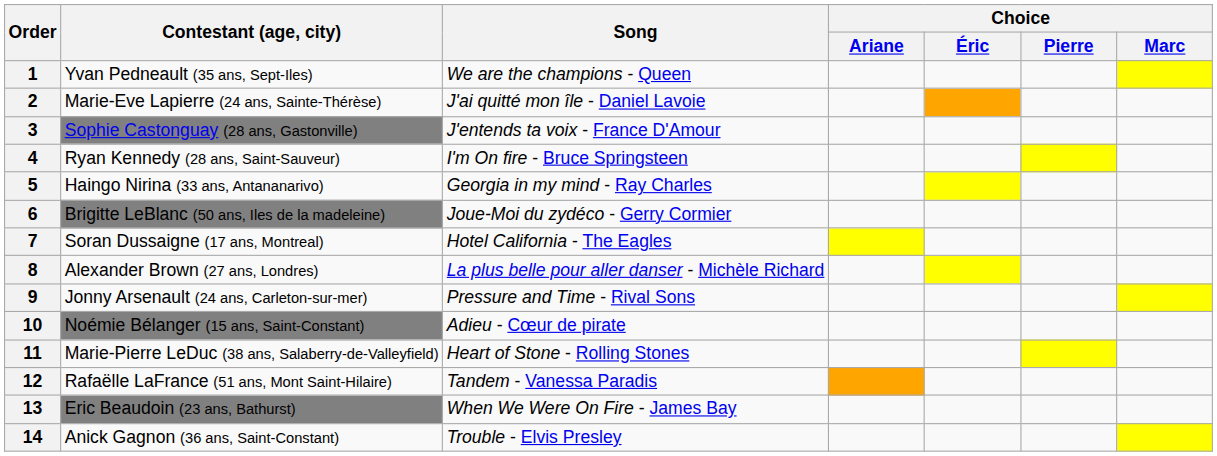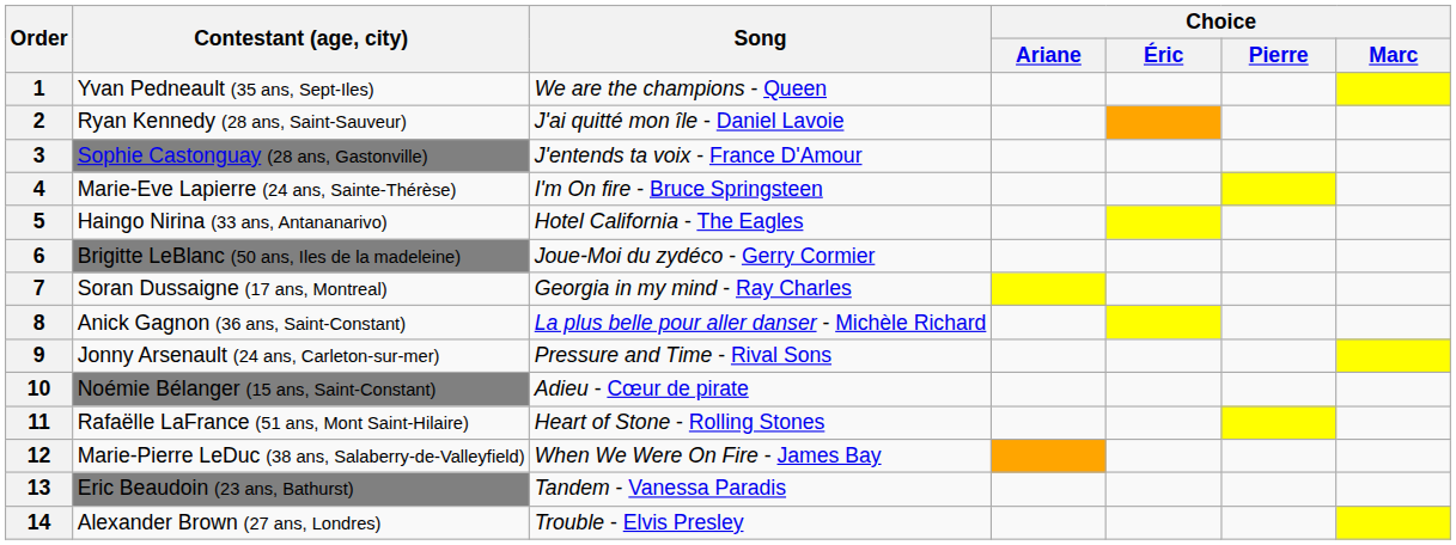2 | Contestant (age, city): Marie-Eve Lapierre (24 ans, Sainte-Thérèse) -> Ryan Kennedy (28 ans, Saint-Sauveur)
4 | Contestant (age, city): Ryan Kennedy (28 ans, Saint-Sauveur) -> Marie-Eve Lapierre (24 ans, Sainte-Thérèse)
5 | Song: Georgia in my mind - Ray Charles -> Hotel California - The Eagles
7 | Song: Hotel California - The Eagles -> Georgia in my mind - Ray Charles
8 | Contestant (age, city): Alexander Brown (27 ans, Londres) -> Anick Gagnon (36 ans, Saint-Constant)
11 | Contestant (age, city): Marie-Pierre LeDuc (38 ans, Salaberry-de-Valleyfield) -> Rafaëlle LaFrance (51 ans, Mont Saint-Hilaire)
12 | Contestant (age, city): Rafaëlle LaFrance (51 ans, Mont Saint-Hilaire) -> Marie-Pierre LeDuc (38 ans, Salaberry-de-Valleyfield)
12 | Song: Tandem - Vanessa Paradis -> When We Were On Fire - James Bay
13 | Song: When We Were On Fire - James Bay -> Tandem - Vanessa Paradis
14 | Contestant (age, city): Anick Gagnon (36 ans, Saint-Constant) -> Alexander Brown (27 ans, Londres)
